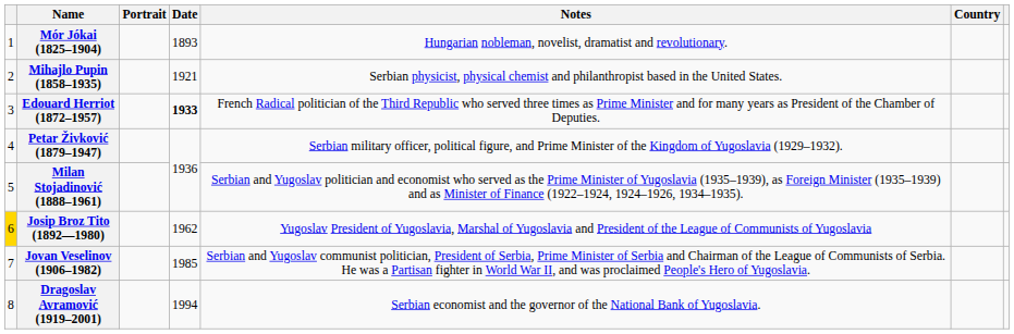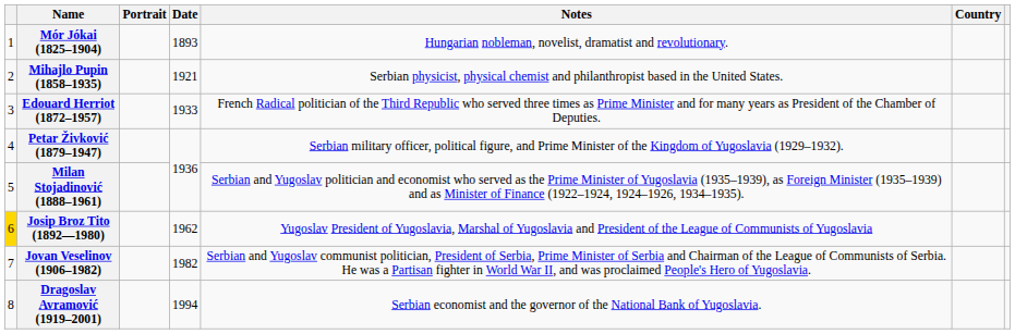Edouard Herriot (1872–1957) | Date: bold -> normal
Jovan Veselinov (1906–1982) | Date: 1985 -> 1982
